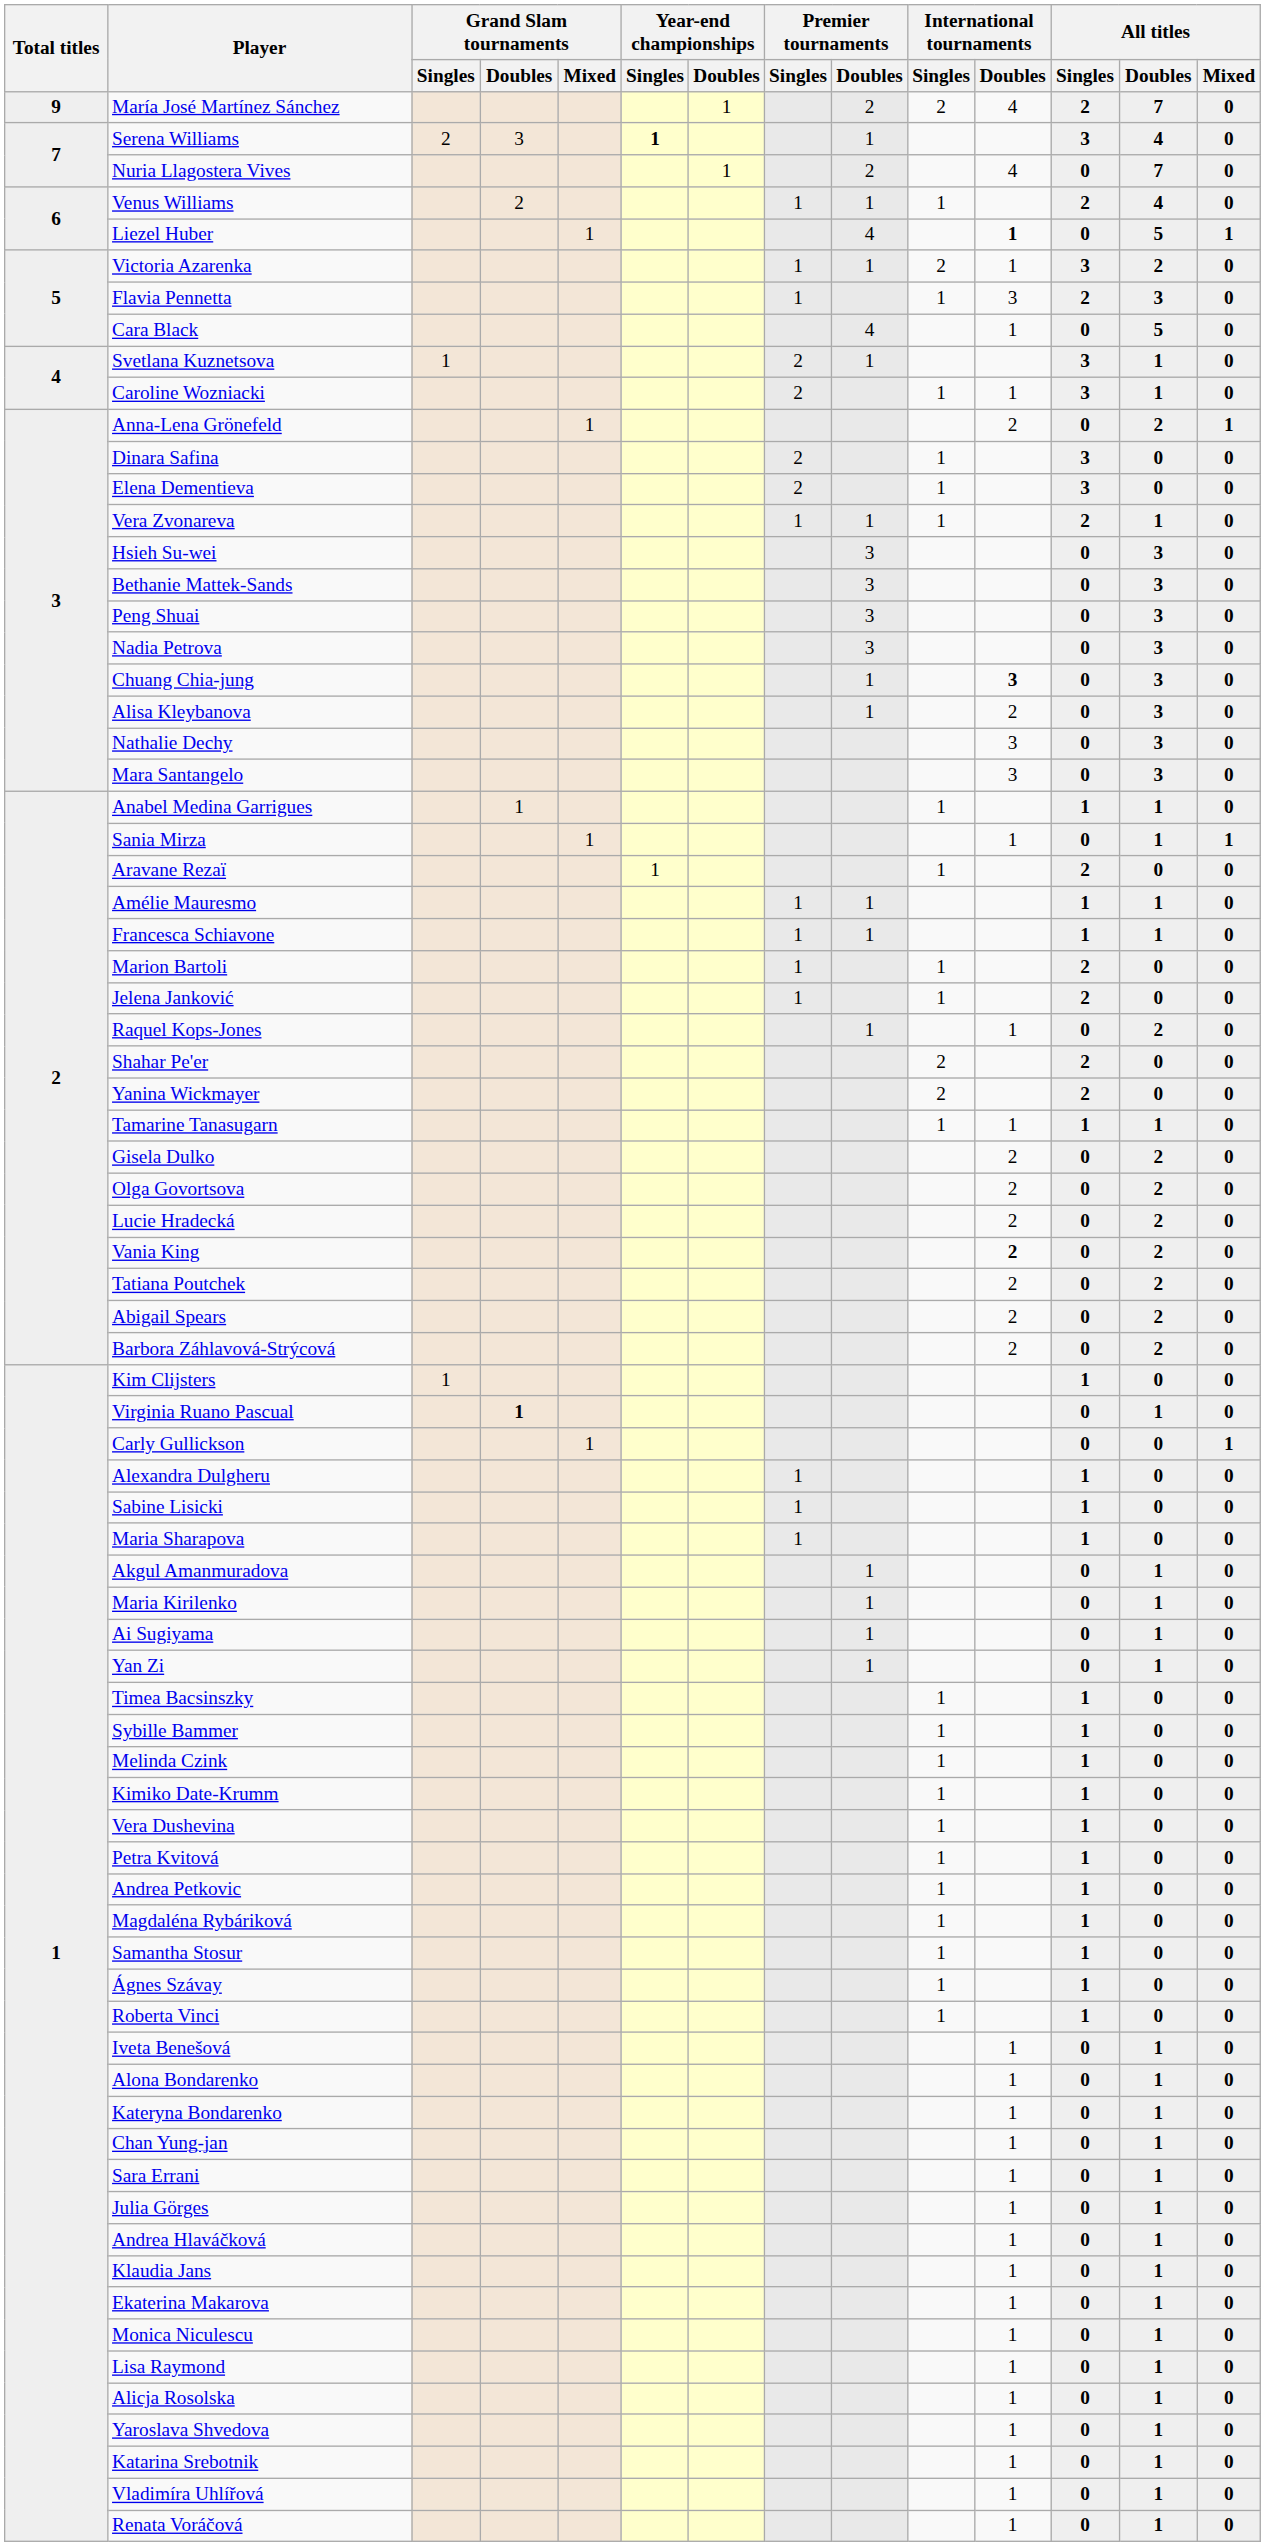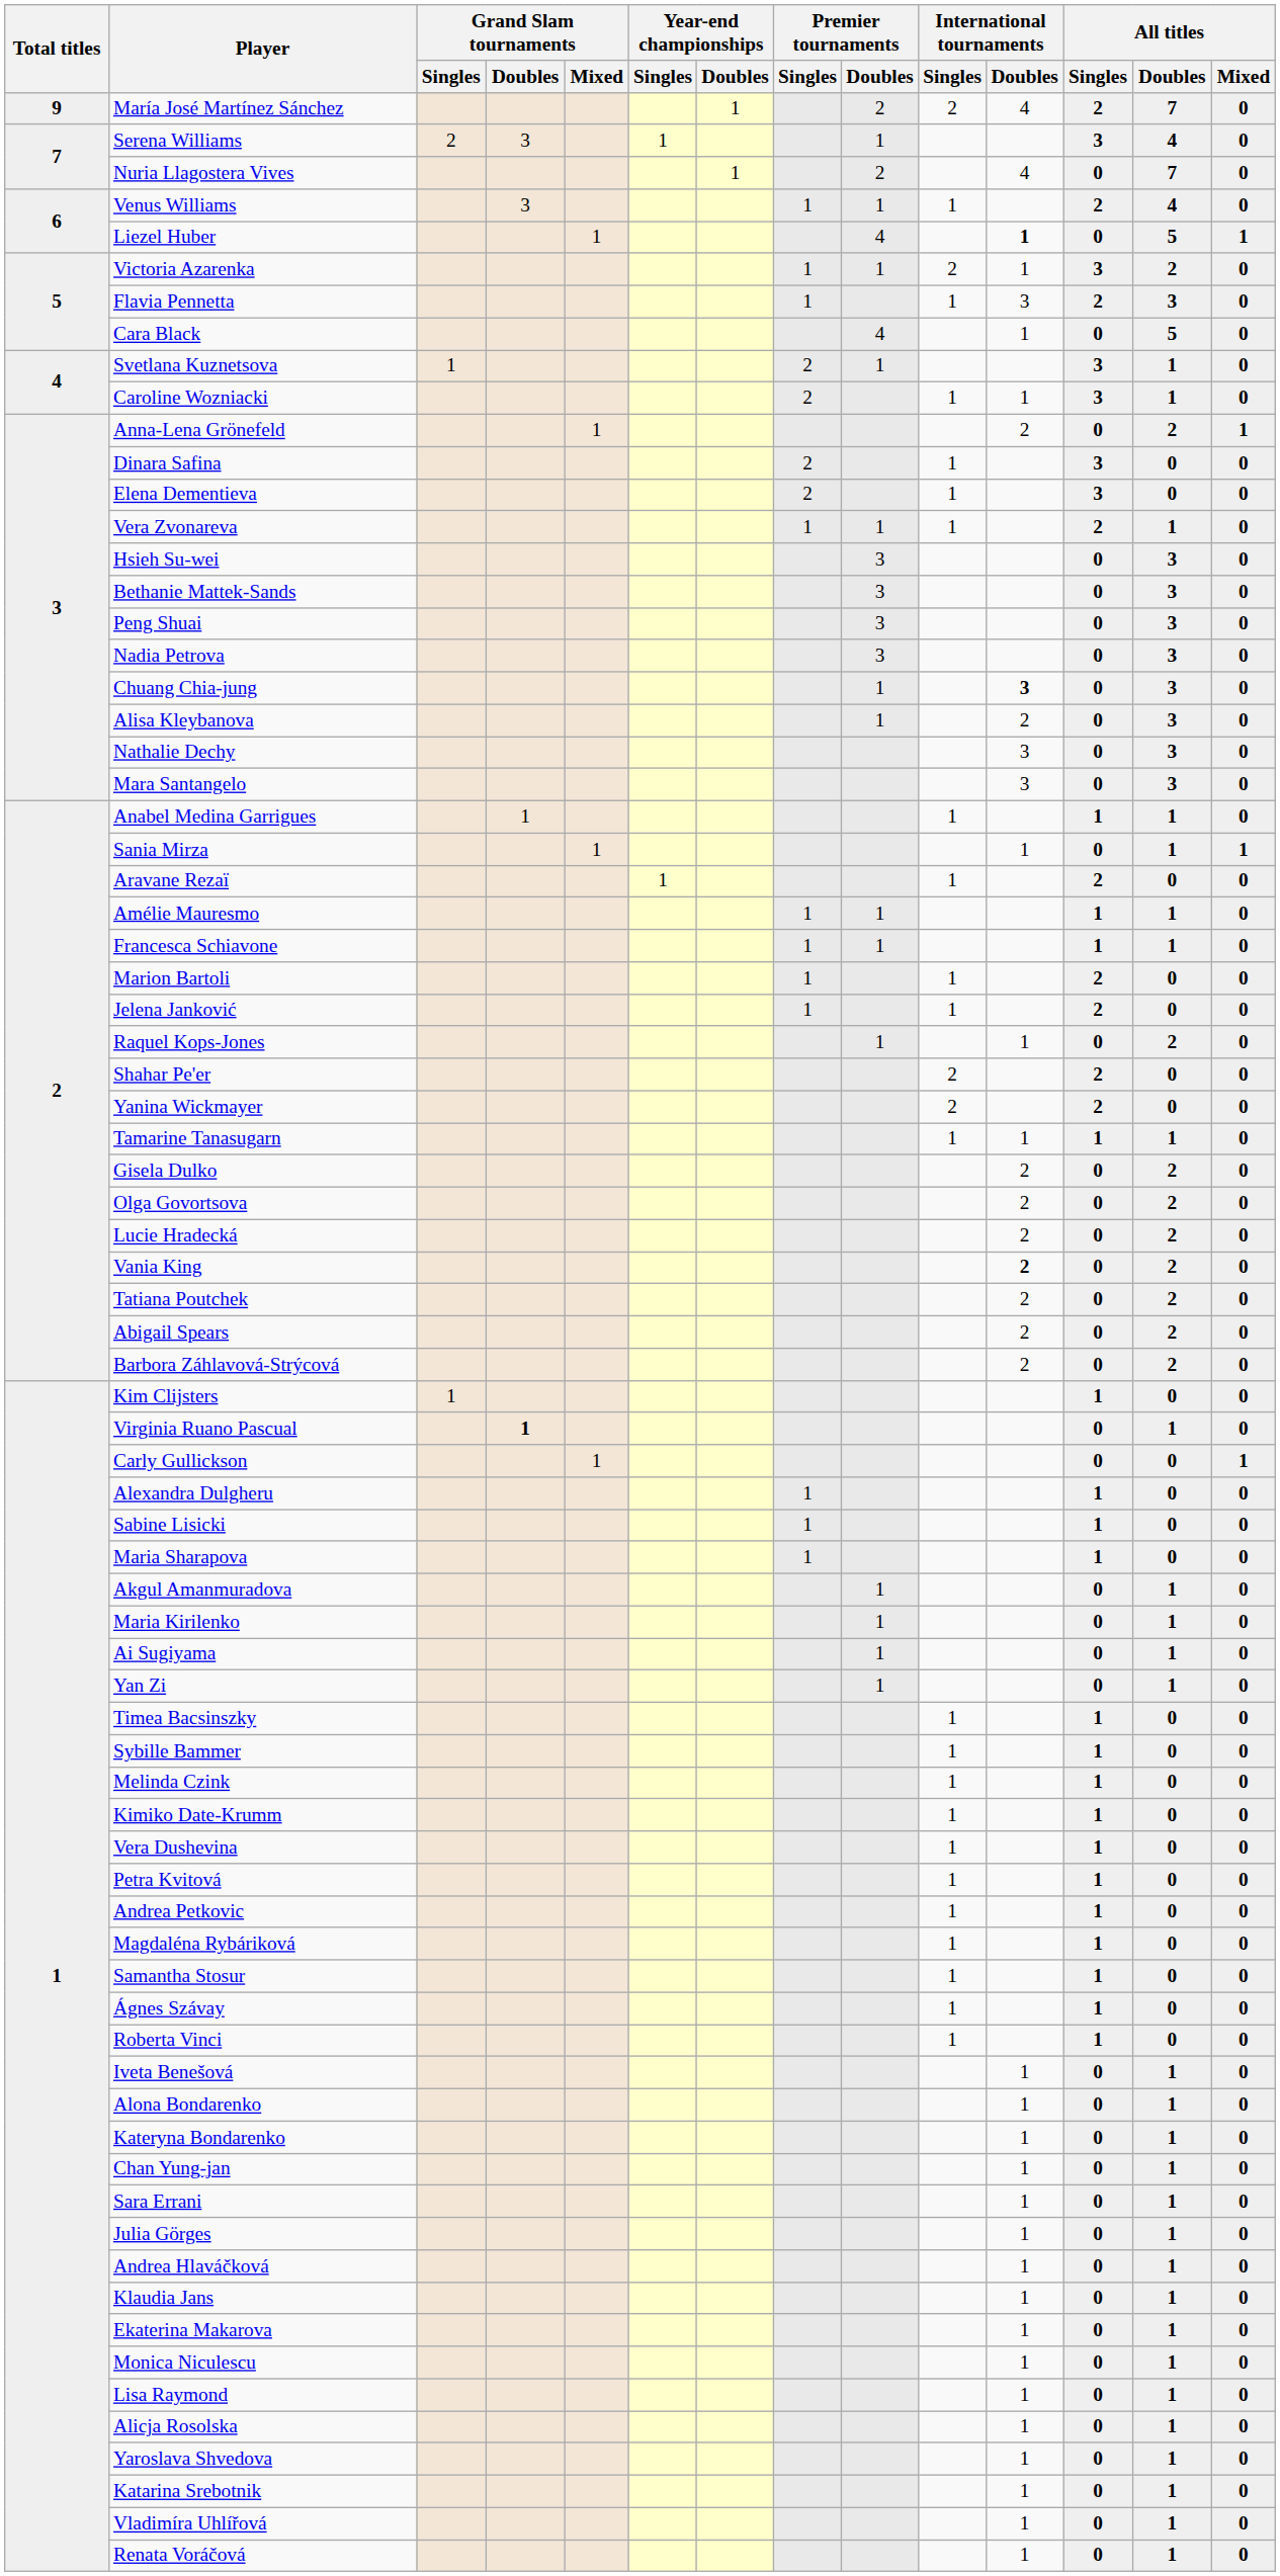Serena Williams | Year-end championships / Singles: bold -> normal
Venus Williams | Grand Slam tournaments / Doubles: 2 -> 3
